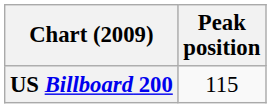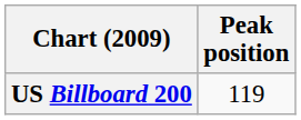US Billboard 200 | Peak position: 115 -> 119
